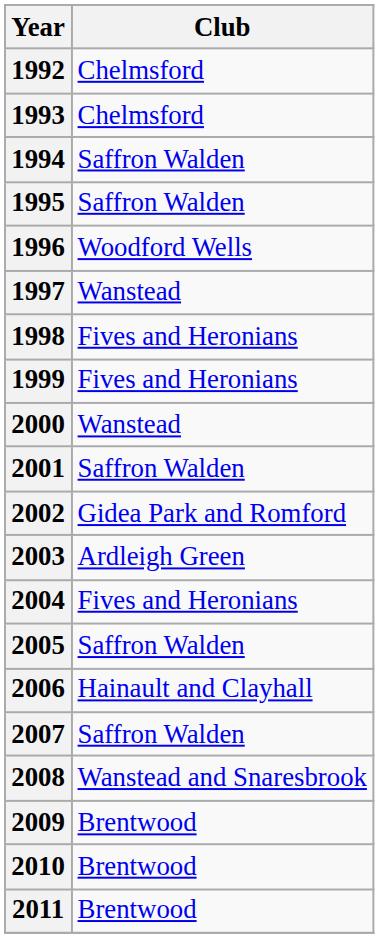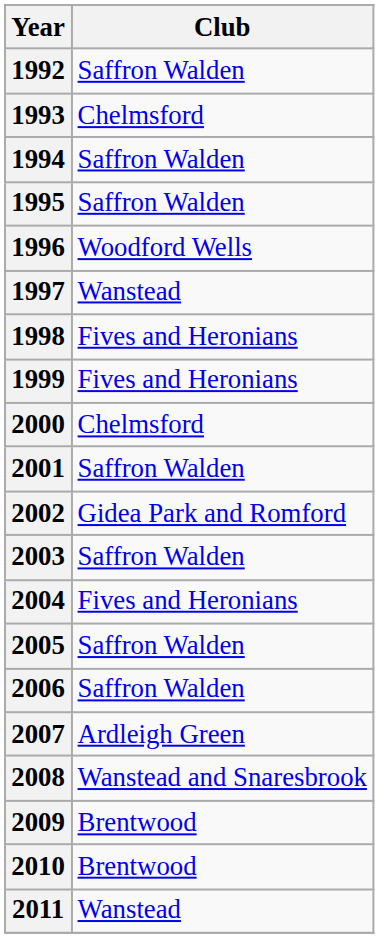1992 | Club: Chelmsford -> Saffron Walden
2000 | Club: Wanstead -> Chelmsford
2003 | Club: Ardleigh Green -> Saffron Walden
2006 | Club: Hainault and Clayhall -> Saffron Walden
2007 | Club: Saffron Walden -> Ardleigh Green
2011 | Club: Brentwood -> Wanstead
